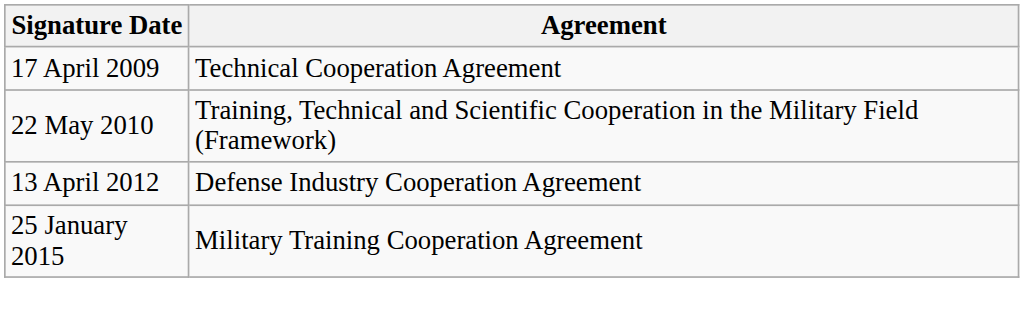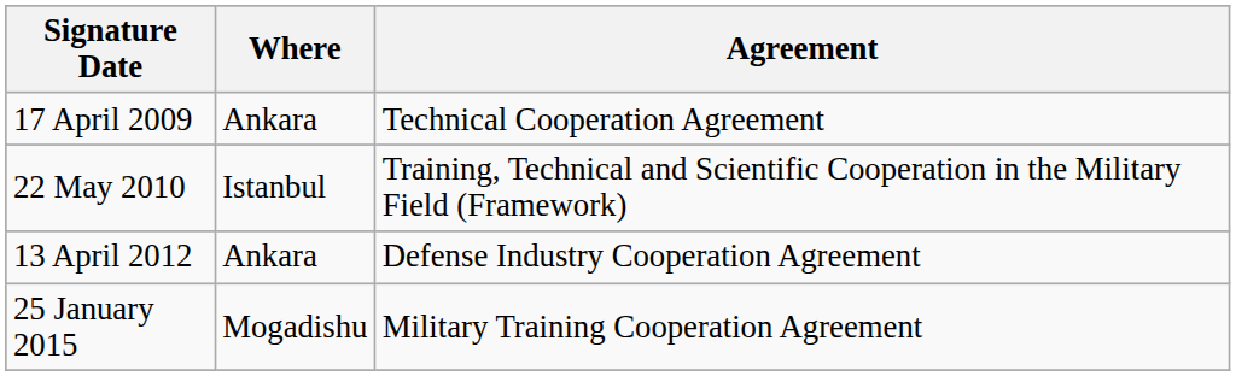+ column: Where | Ankara | Istanbul | Ankara | Mogadishu
